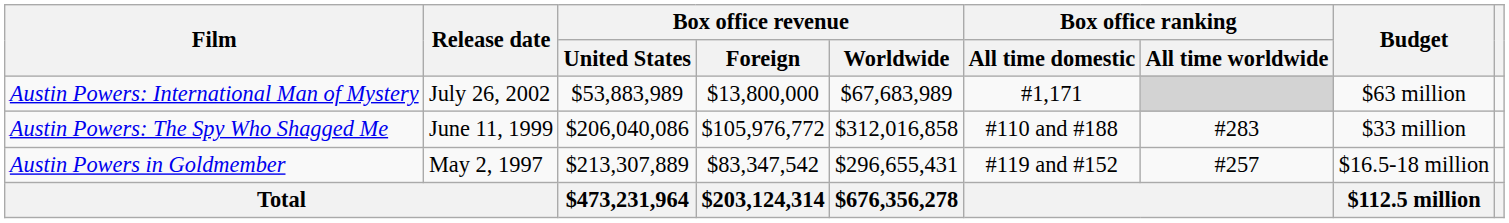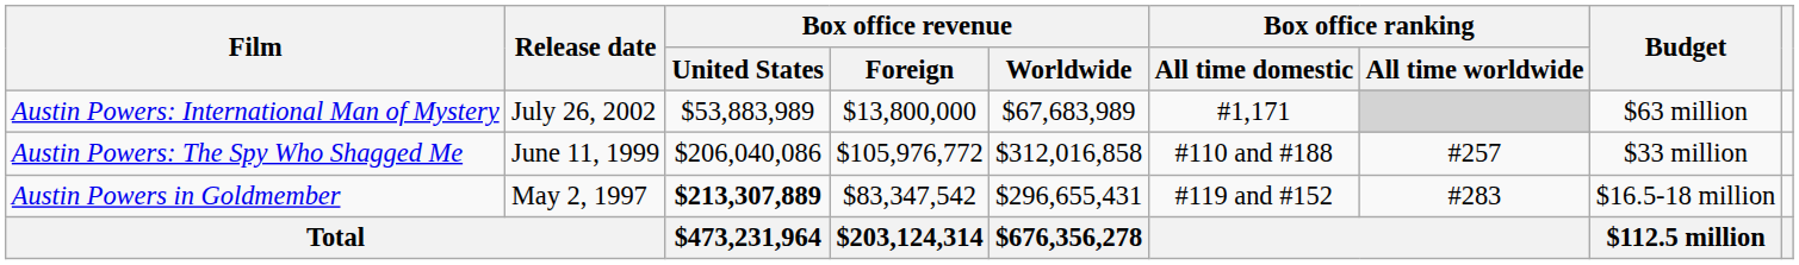Austin Powers: The Spy Who Shagged Me | Box office ranking / All time worldwide: #283 -> #257
Austin Powers in Goldmember | Box office revenue / United States: normal -> bold
Austin Powers in Goldmember | Box office ranking / All time worldwide: #257 -> #283
